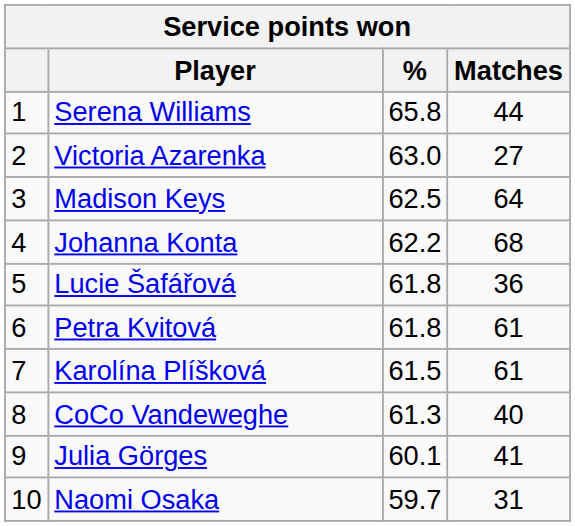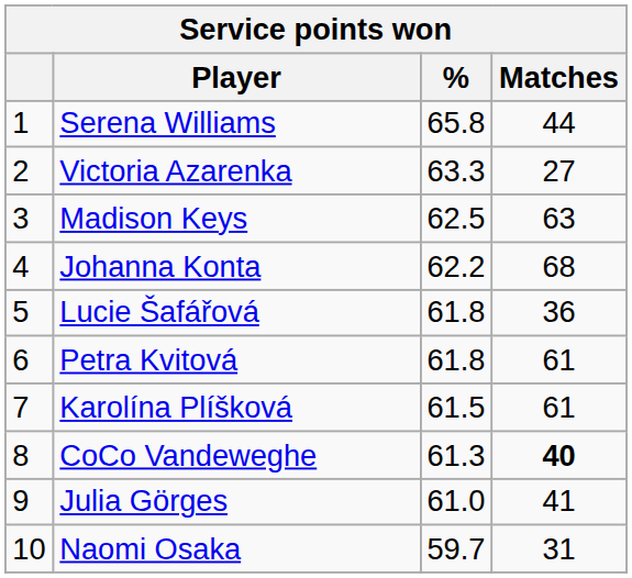Victoria Azarenka | %: 63.0 -> 63.3
Madison Keys | Matches: 64 -> 63
CoCo Vandeweghe | Matches: normal -> bold
Julia Görges | %: 60.1 -> 61.0
